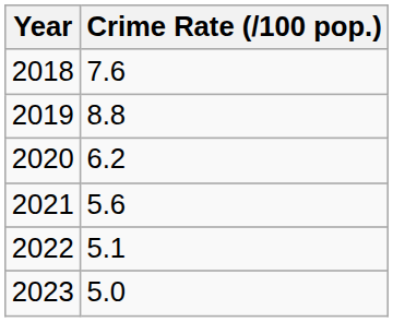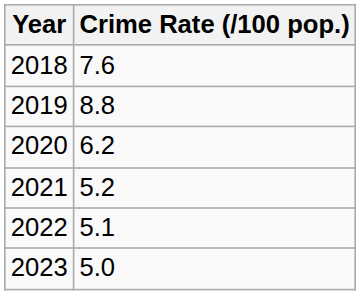2021 | Crime Rate (/100 pop.): 5.6 -> 5.2
